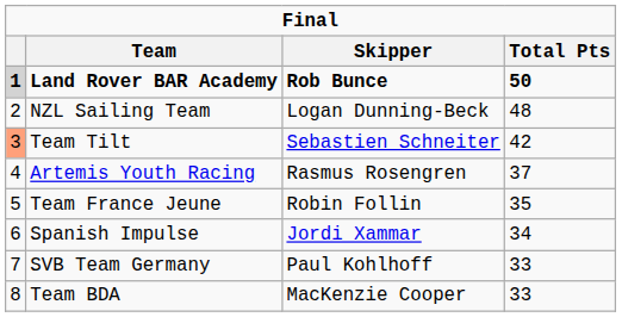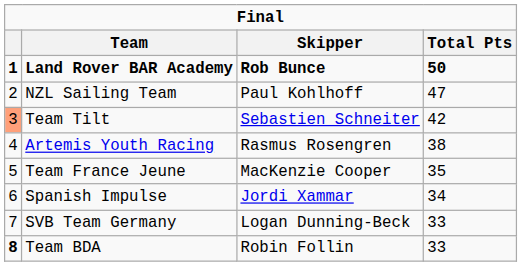Land Rover BAR Academy | column 1: lightgrey background -> no background
NZL Sailing Team | Skipper: Logan Dunning-Beck -> Paul Kohlhoff
NZL Sailing Team | Total Pts: 48 -> 47
Artemis Youth Racing | Total Pts: 37 -> 38
Team France Jeune | Skipper: Robin Follin -> MacKenzie Cooper
SVB Team Germany | Skipper: Paul Kohlhoff -> Logan Dunning-Beck
Team BDA | column 1: normal -> bold
Team BDA | Skipper: MacKenzie Cooper -> Robin Follin
